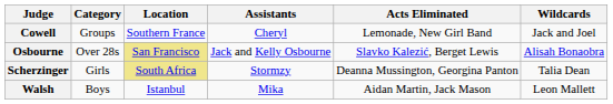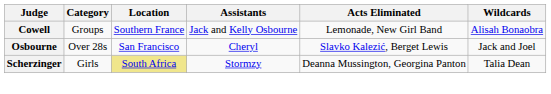Cowell | Assistants: Cheryl -> Jack and Kelly Osbourne
Cowell | Wildcards: Jack and Joel -> Alisah Bonaobra
Osbourne | Location: khaki background -> no background
Osbourne | Assistants: Jack and Kelly Osbourne -> Cheryl
Osbourne | Wildcards: Alisah Bonaobra -> Jack and Joel
- row: Walsh | Boys | Istanbul | Mika | Aidan Martin, Jack Mason | Leon Mallett
